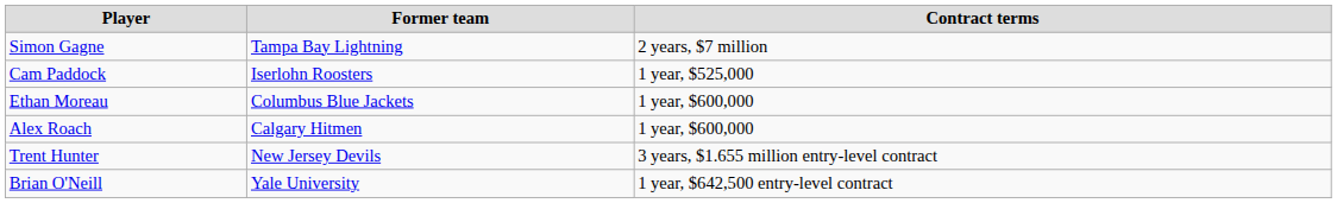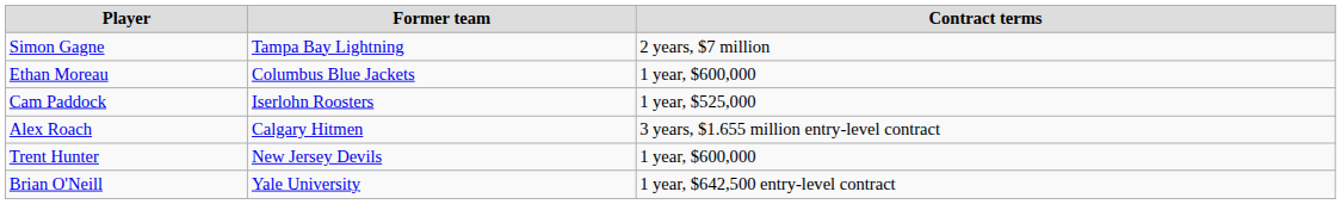rows swapped: Ethan Moreau <-> Cam Paddock
Alex Roach | Contract terms: 1 year, $600,000 -> 3 years, $1.655 million entry-level contract
Trent Hunter | Contract terms: 3 years, $1.655 million entry-level contract -> 1 year, $600,000
